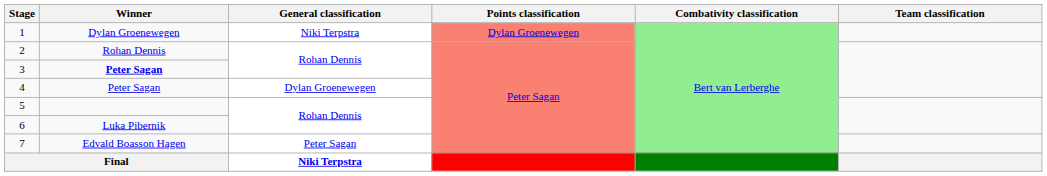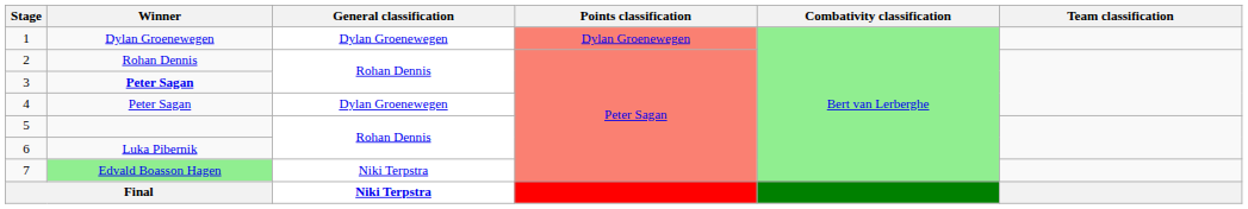1 | General classification: Niki Terpstra -> Dylan Groenewegen
7 | Winner: no background -> lightgreen background
7 | General classification: Peter Sagan -> Niki Terpstra
